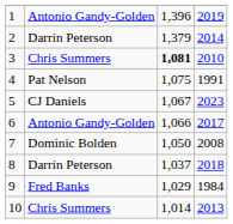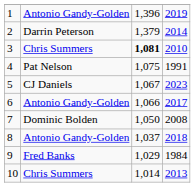8 | column 2: Darrin Peterson -> Antonio Gandy-Golden
